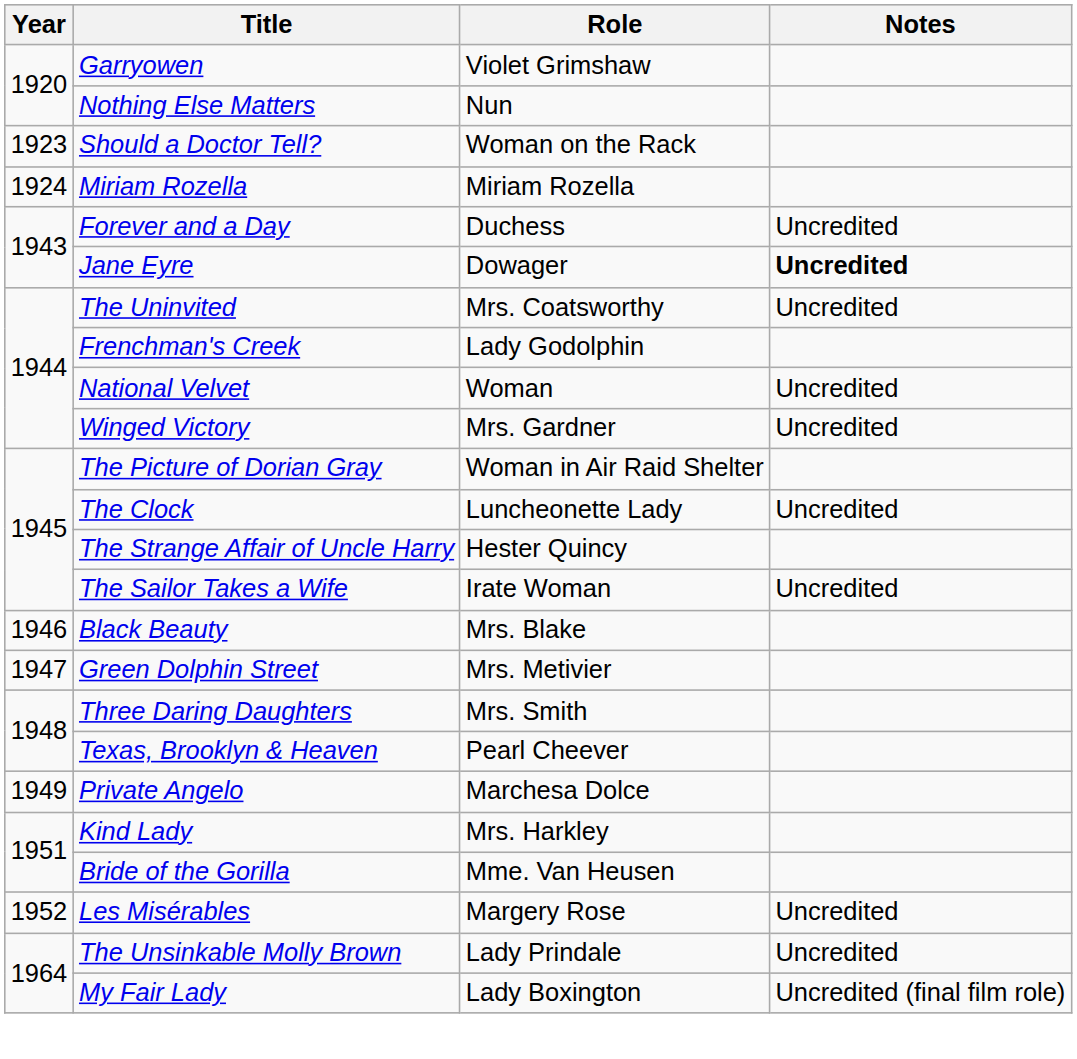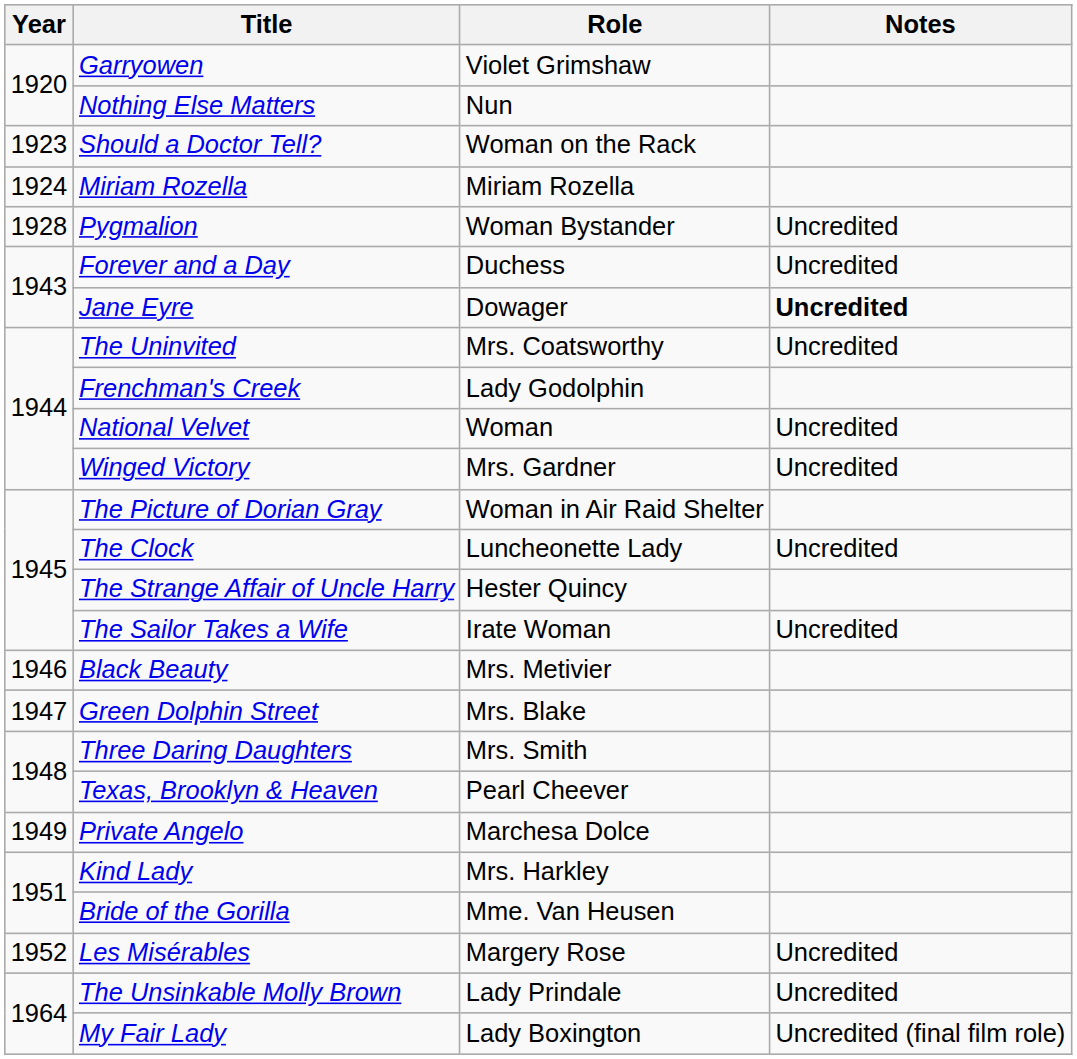+ row: 1928 | Pygmalion | Woman Bystander | Uncredited
Black Beauty | Role: Mrs. Blake -> Mrs. Metivier
Green Dolphin Street | Role: Mrs. Metivier -> Mrs. Blake
